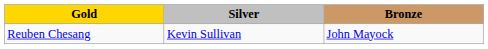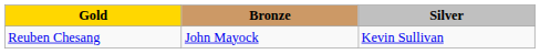columns swapped: Silver <-> Bronze
